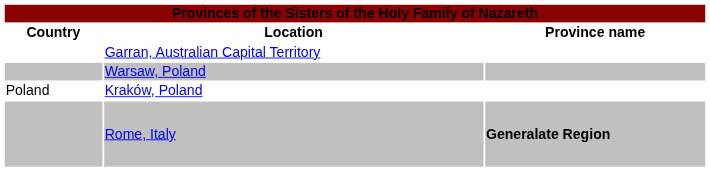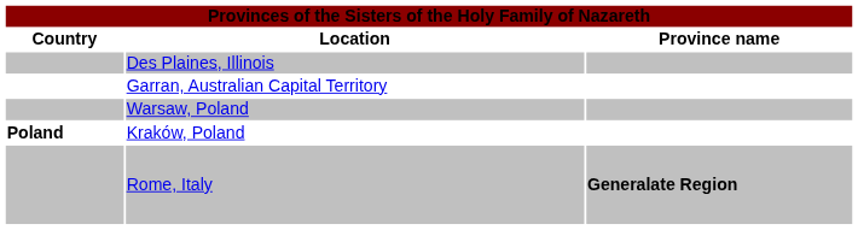+ row: Des Plaines, Illinois
Kraków, Poland | Country: normal -> bold
